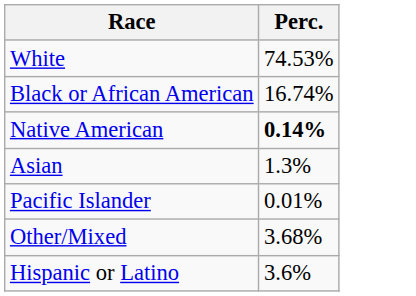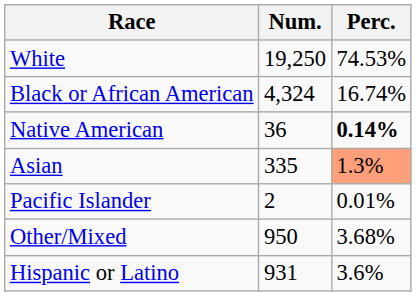+ column: Num. | 19,250 | 4,324 | 36 | 335 | 2 | 950 | 931
Asian | Perc.: no background -> lightsalmon background
